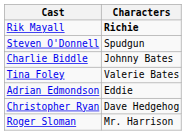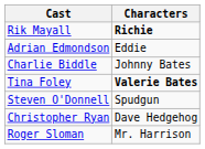rows swapped: Adrian Edmondson <-> Steven O'Donnell
Tina Foley | Characters: normal -> bold
